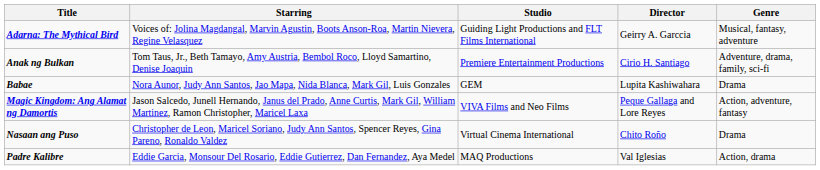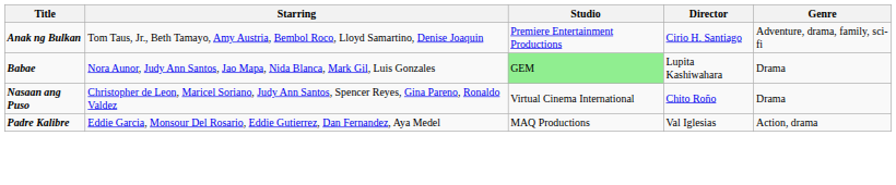- row: Adarna: The Mythical Bird | Voices of: Jolina Magdangal, Marvin Agustin, Boots Anson-Roa, Martin Nievera, Regine Velasquez | Guiding Light Productions and FLT Films International | Geirry A. Garccia | Musical, fantasy, adventure
Babae | Studio: no background -> lightgreen background
- row: Magic Kingdom: Ang Alamat ng Damortis | Jason Salcedo, Junell Hernando, Janus del Prado, Anne Curtis, Mark Gil, William Martinez, Ramon Christopher, Maricel Laxa | VIVA Films and Neo Films | Peque Gallaga and Lore Reyes | Action, adventure, fantasy
